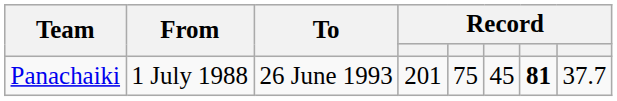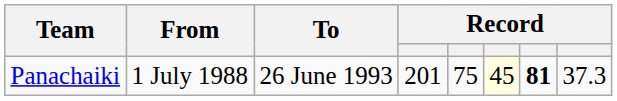Panachaiki | column 6: no background -> lightyellow background
Panachaiki | column 8: 37.7 -> 37.3
